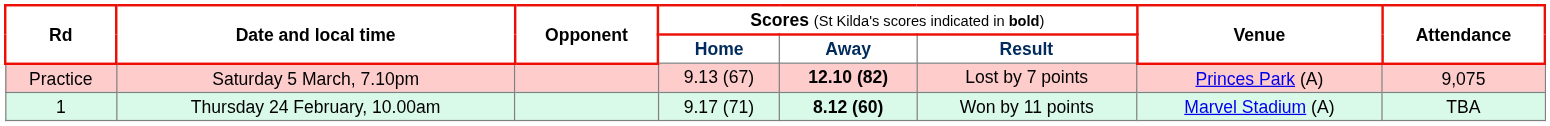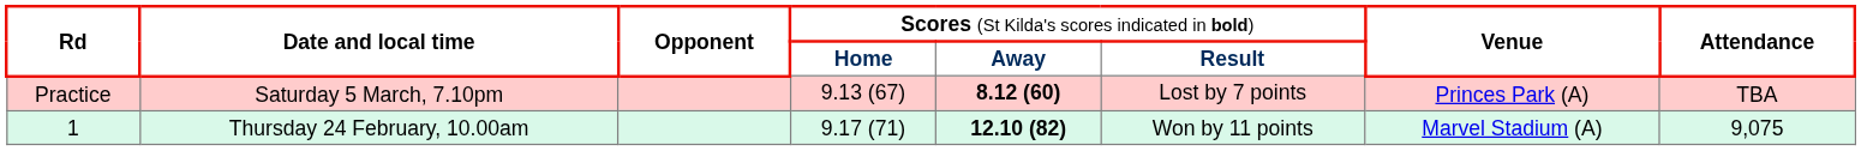Practice | column 5: 12.10 (82) -> 8.12 (60)
Practice | column 8: 9,075 -> TBA
1 | column 5: 8.12 (60) -> 12.10 (82)
1 | column 8: TBA -> 9,075
